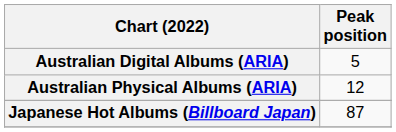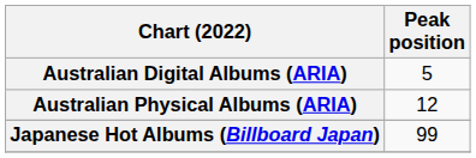Japanese Hot Albums (Billboard Japan) | Peak position: 87 -> 99
